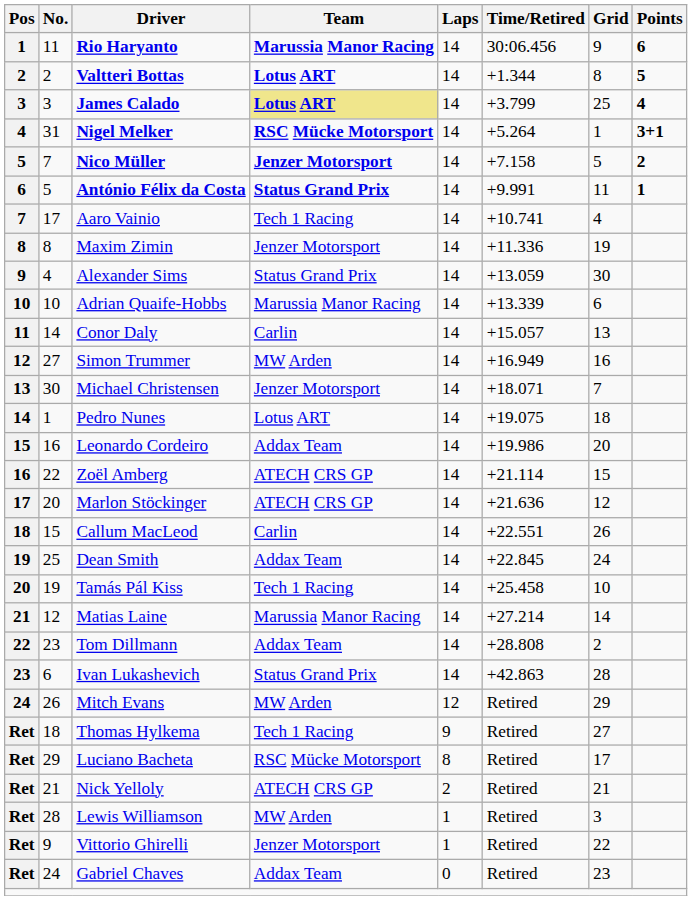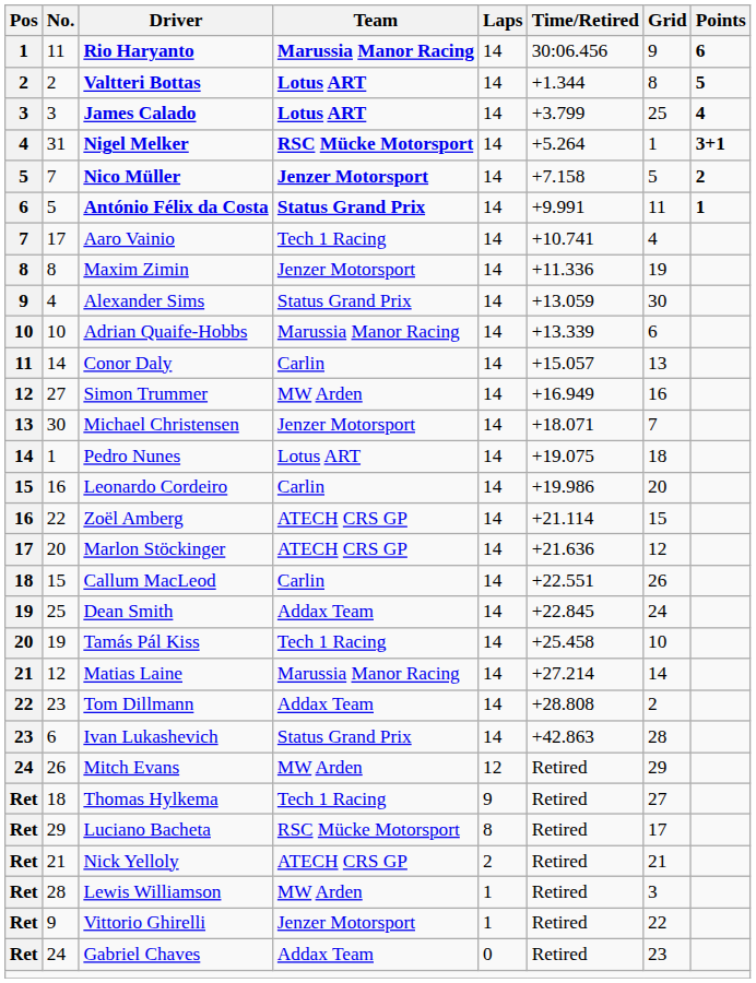James Calado | Team: khaki background -> no background
Leonardo Cordeiro | Team: Addax Team -> Carlin
